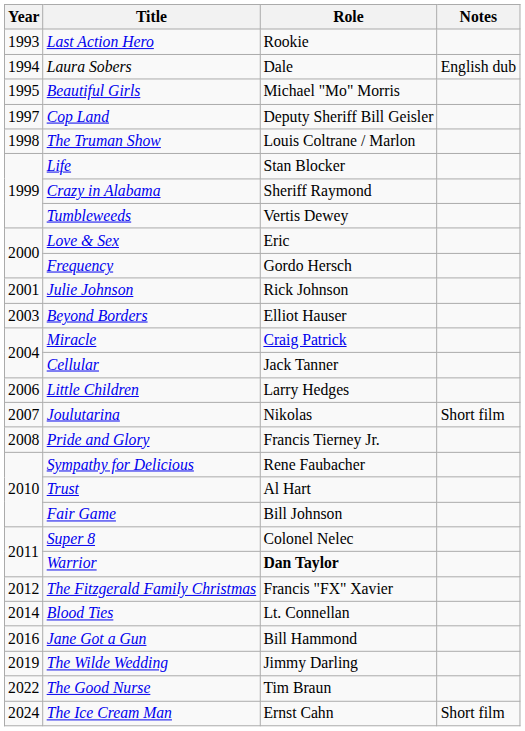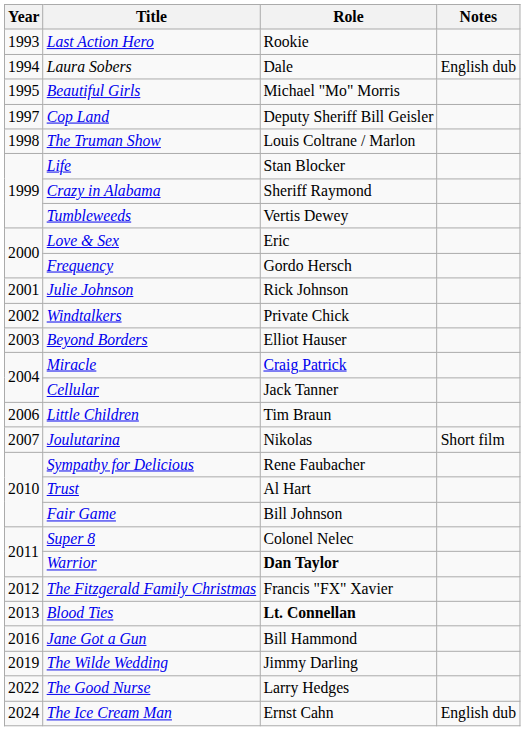+ row: 2002 | Windtalkers | Private Chick
Little Children | Role: Larry Hedges -> Tim Braun
- row: 2008 | Pride and Glory | Francis Tierney Jr.
Blood Ties | Year: 2014 -> 2013
Blood Ties | Role: normal -> bold
The Good Nurse | Role: Tim Braun -> Larry Hedges
The Ice Cream Man | Notes: Short film -> English dub
